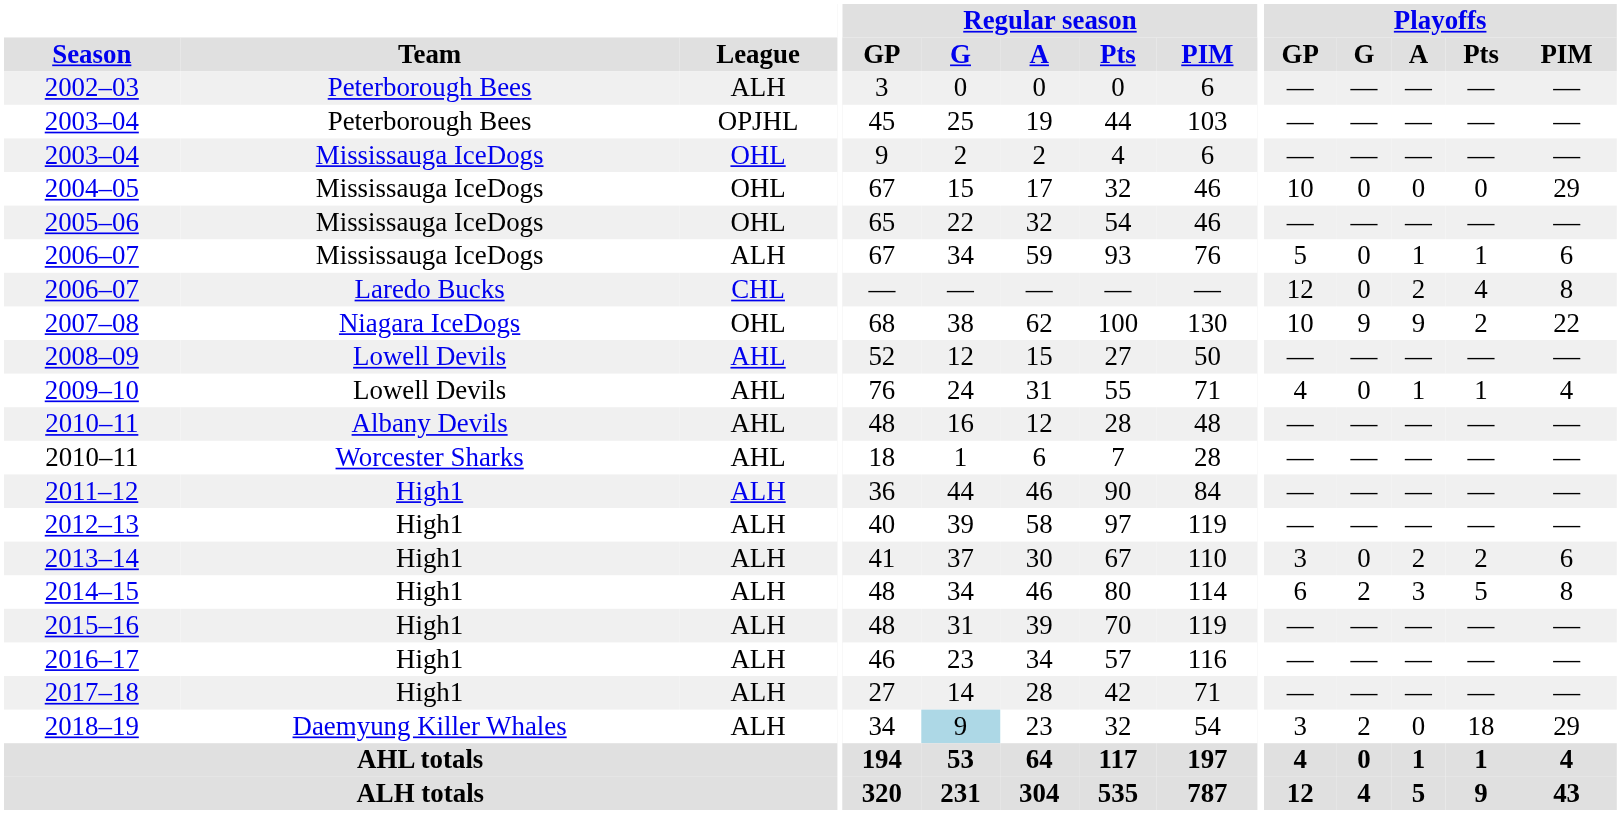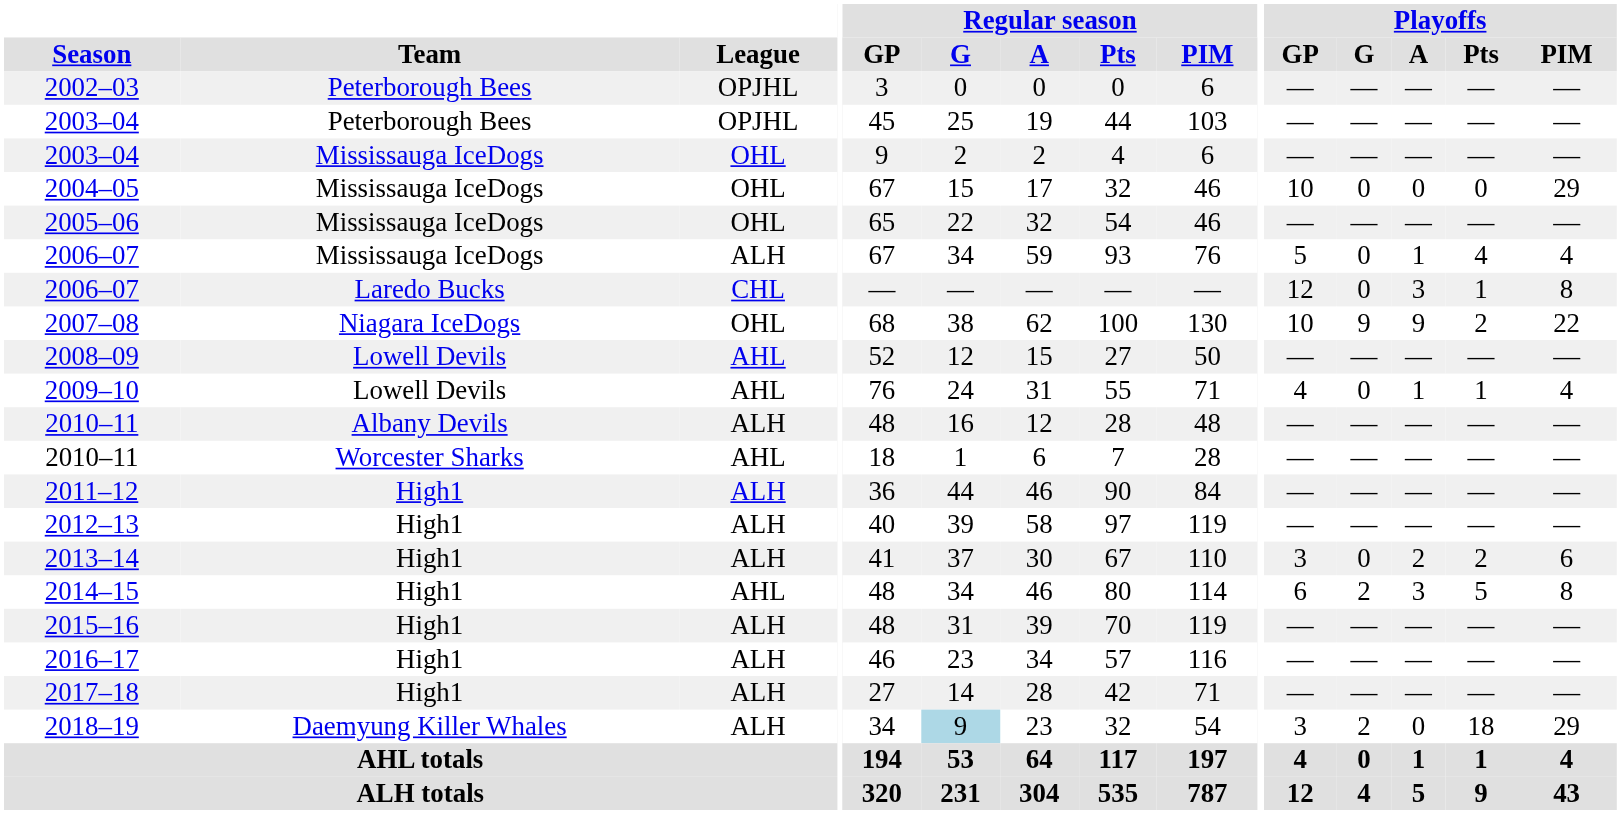2002–03 | League: ALH -> OPJHL
2006–07 / Mississauga IceDogs | Playoffs / Pts: 1 -> 4
2006–07 / Mississauga IceDogs | Playoffs / PIM: 6 -> 4
2006–07 / Laredo Bucks | Playoffs / A: 2 -> 3
2006–07 / Laredo Bucks | Playoffs / Pts: 4 -> 1
2010–11 / Albany Devils | League: AHL -> ALH
2014–15 | League: ALH -> AHL
